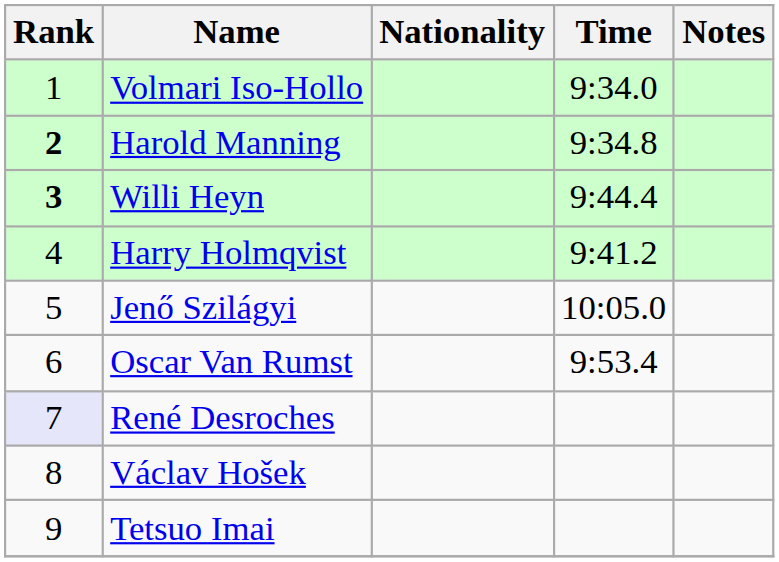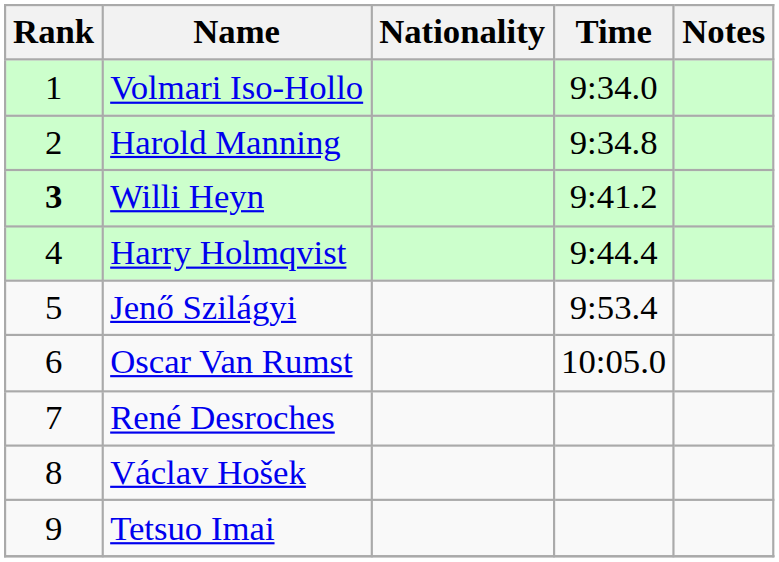Harold Manning | Rank: bold -> normal
Willi Heyn | Time: 9:44.4 -> 9:41.2
Harry Holmqvist | Time: 9:41.2 -> 9:44.4
Jenő Szilágyi | Time: 10:05.0 -> 9:53.4
Oscar Van Rumst | Time: 9:53.4 -> 10:05.0
René Desroches | Rank: lavender background -> no background
